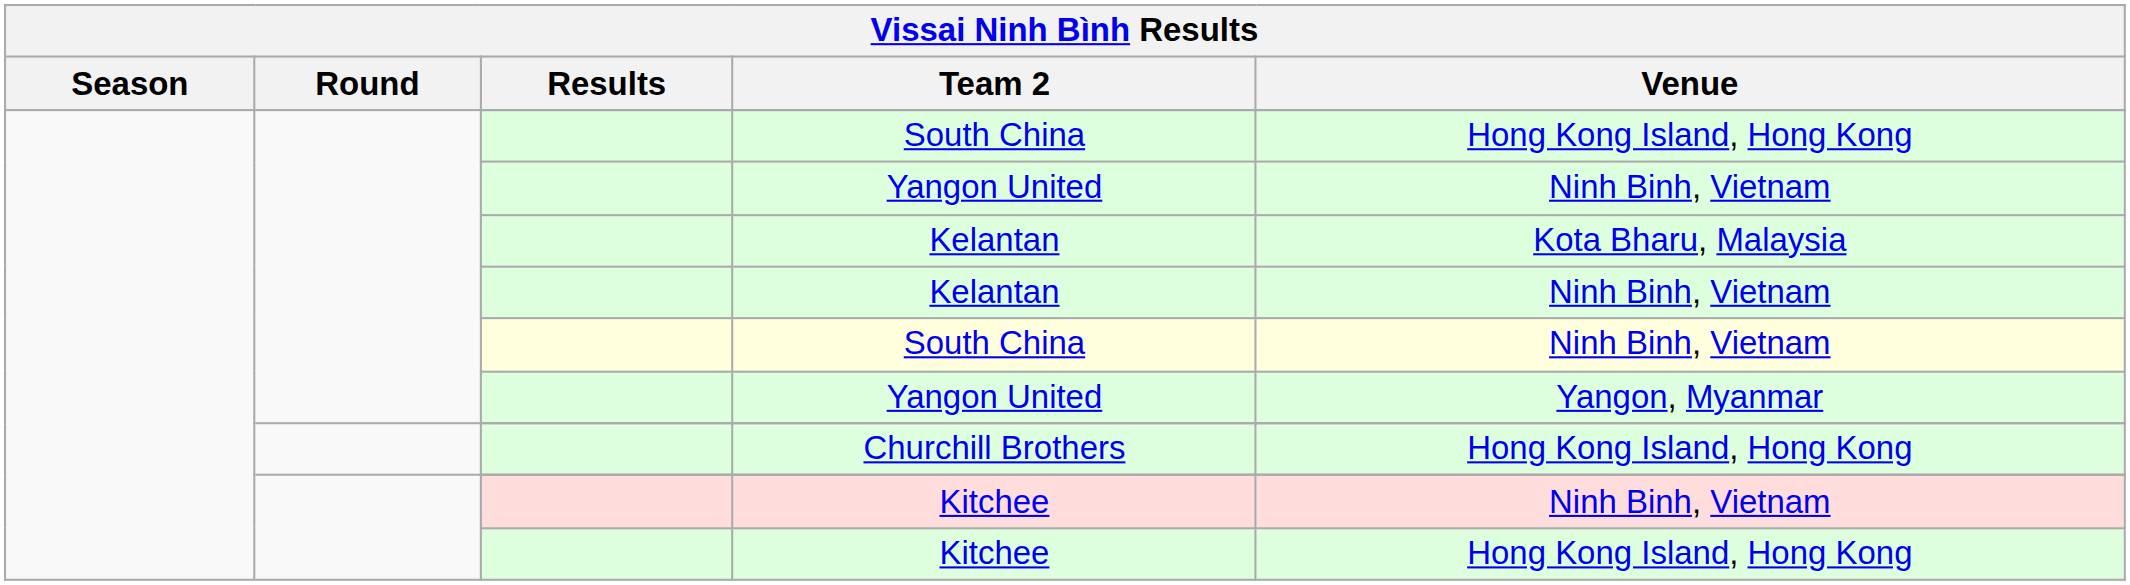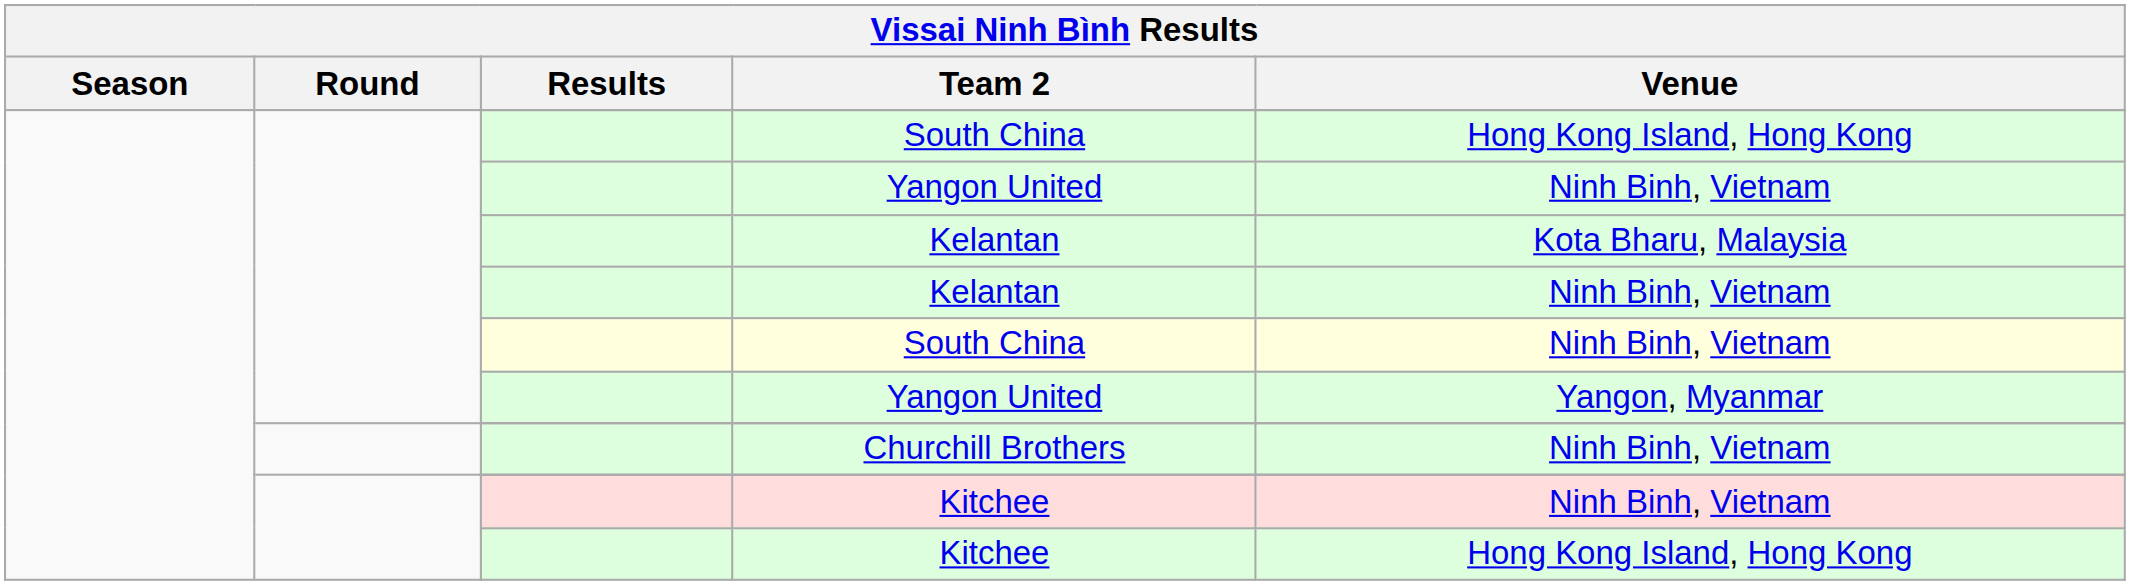Churchill Brothers | Venue: Hong Kong Island, Hong Kong -> Ninh Binh, Vietnam
